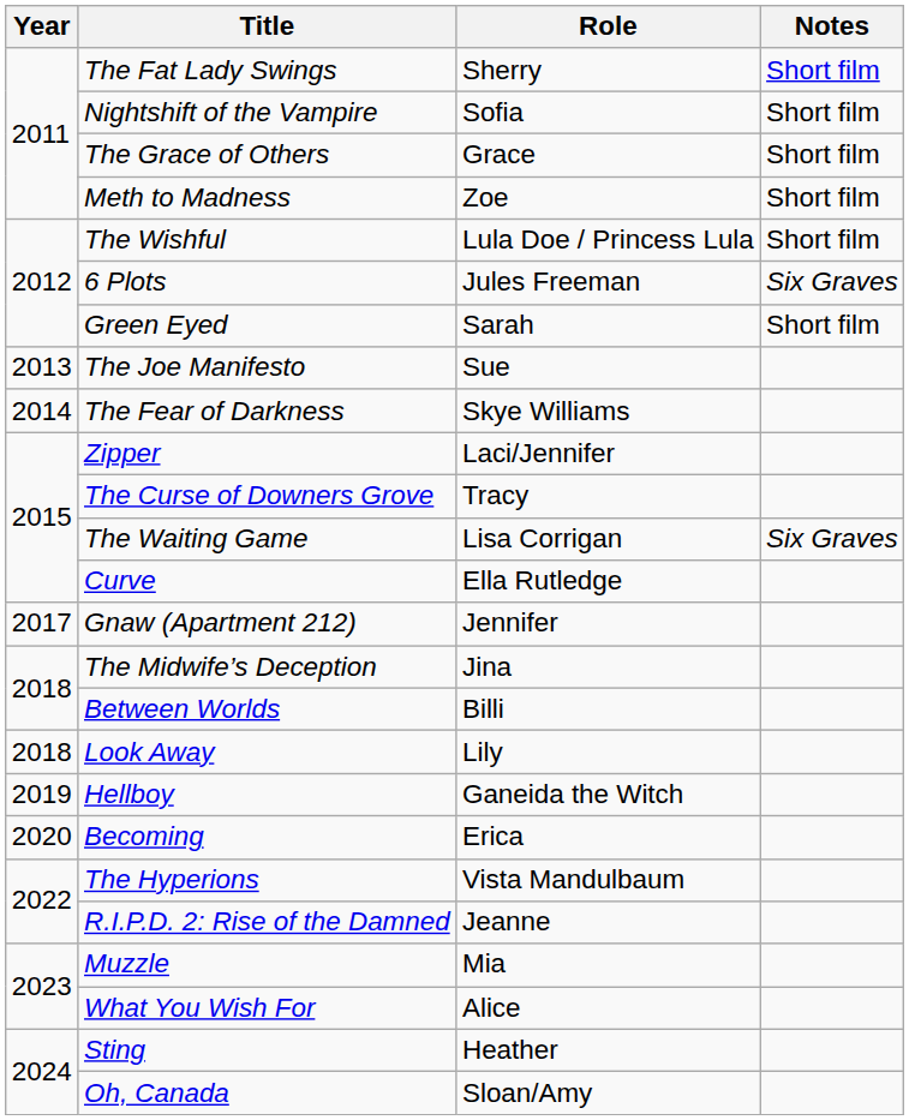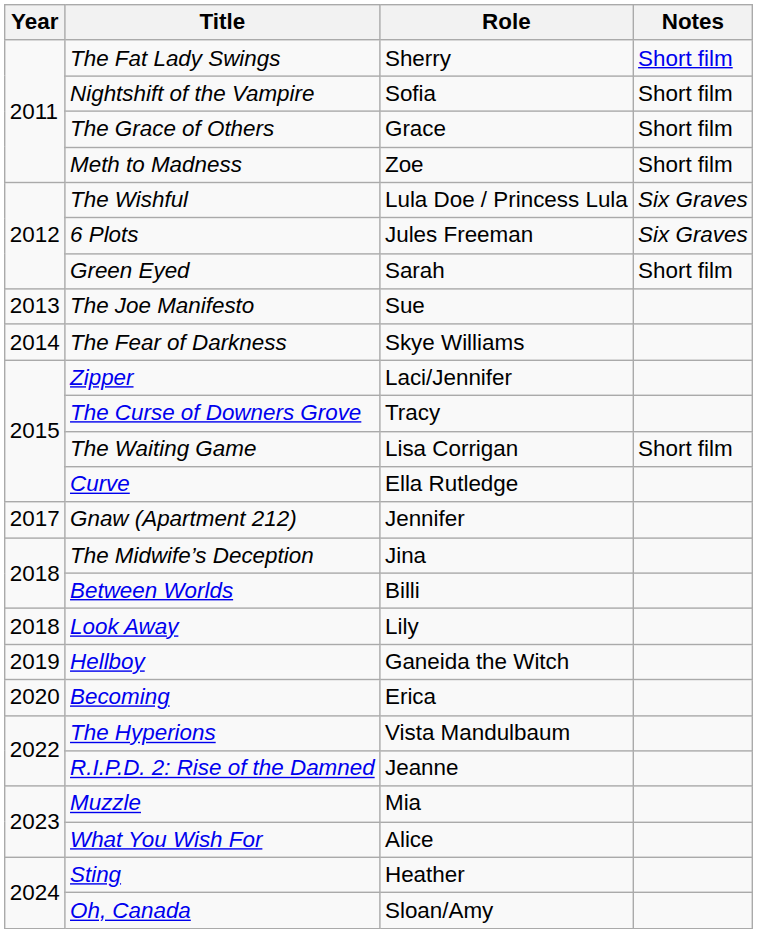The Wishful | Notes: Short film -> Six Graves
The Waiting Game | Notes: Six Graves -> Short film
